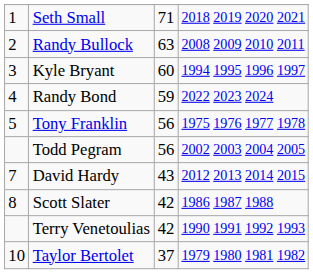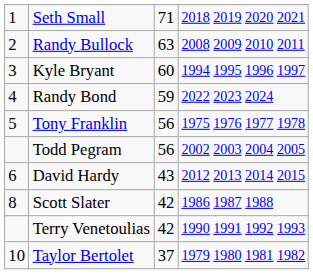David Hardy | column 1: 7 -> 6
